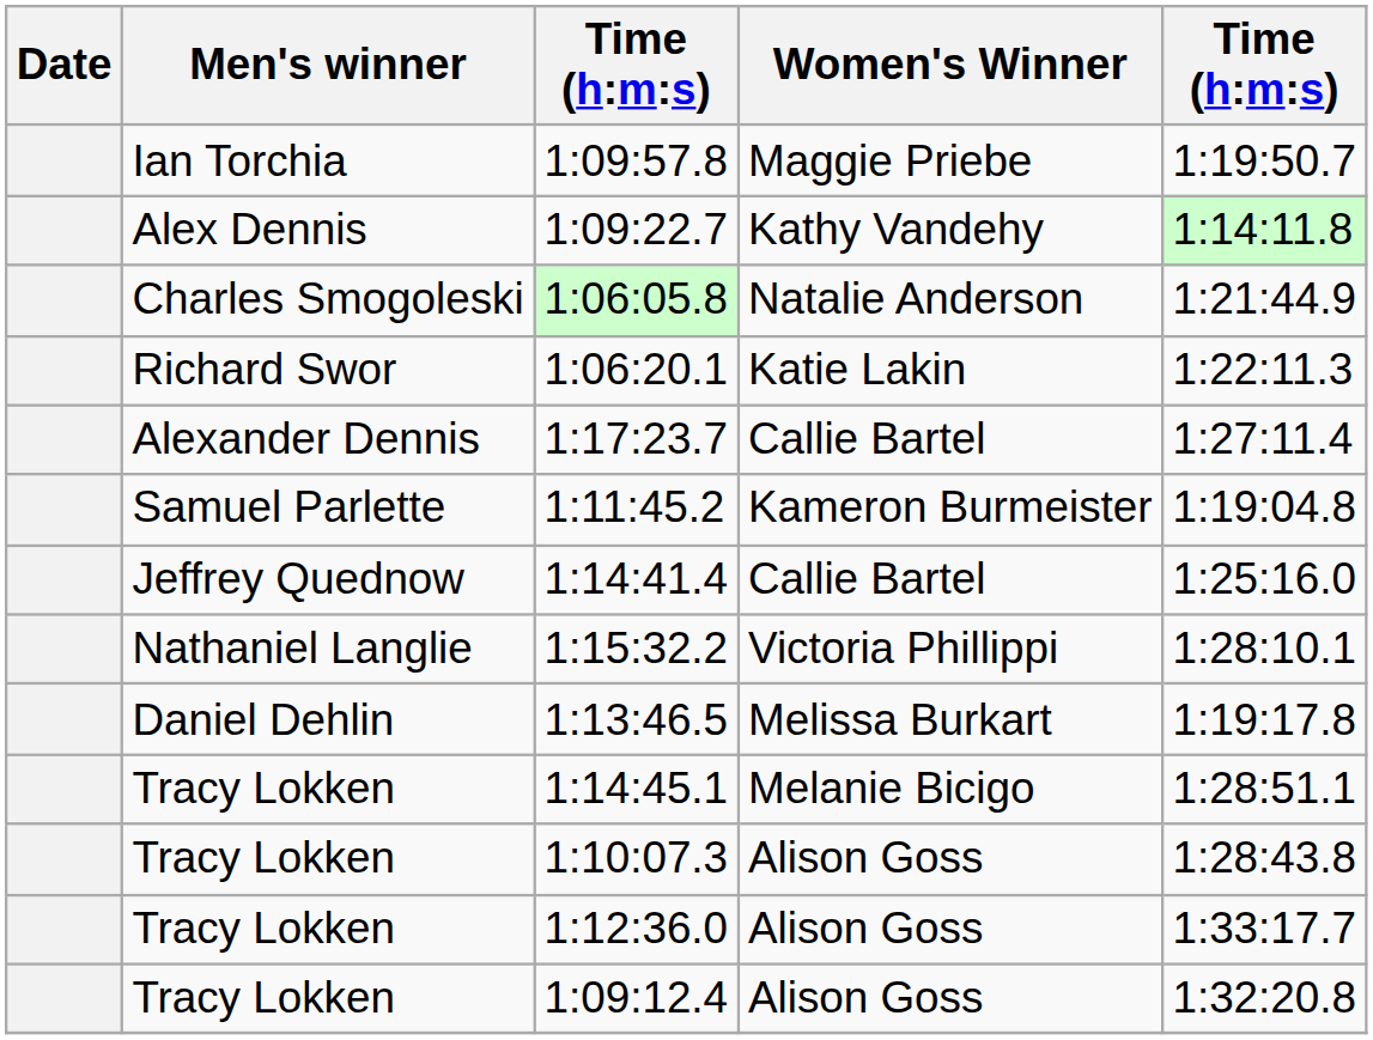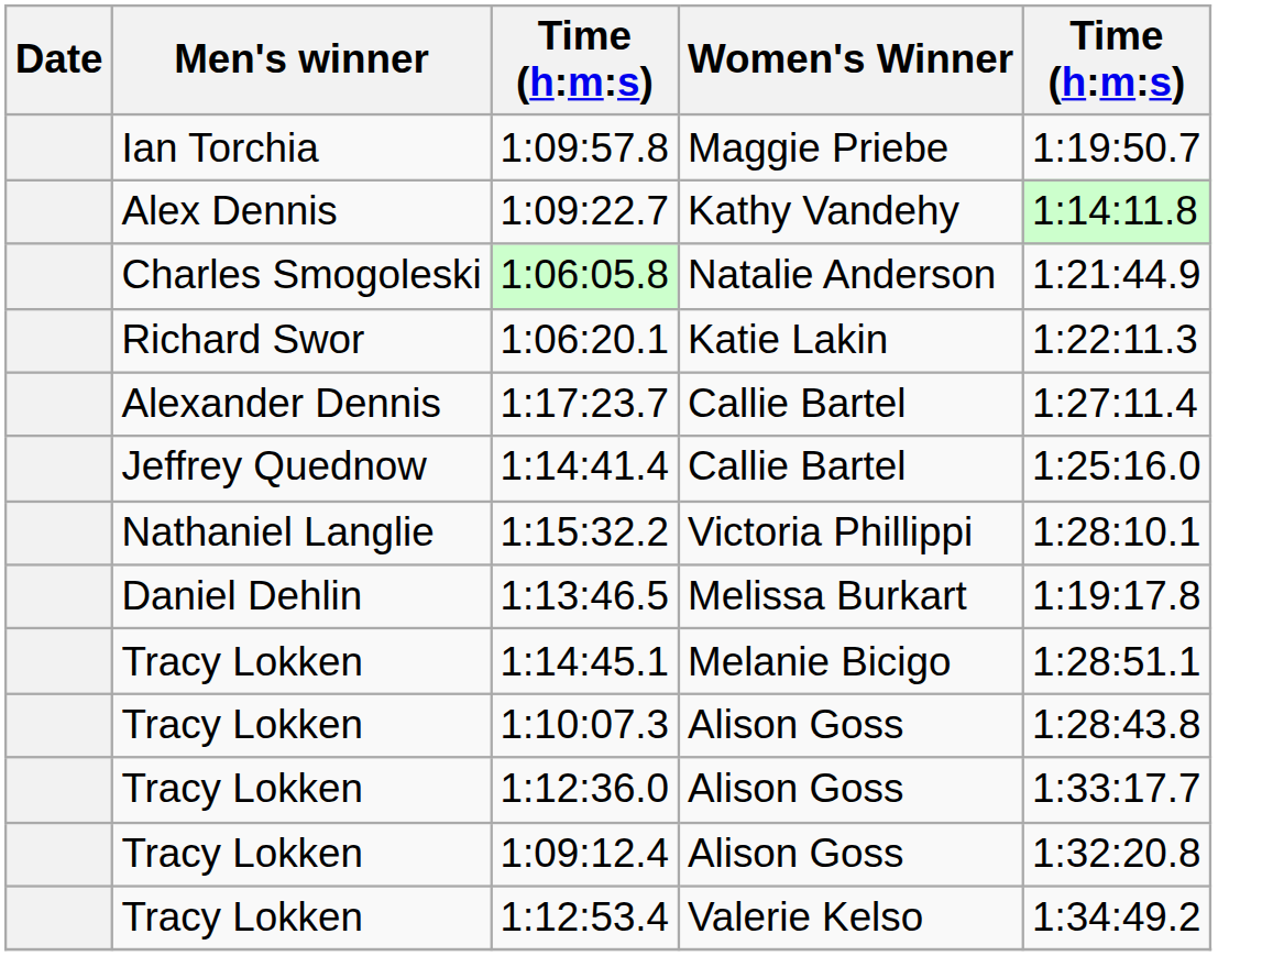- row: Samuel Parlette | 1:11:45.2 | Kameron Burmeister | 1:19:04.8
+ row: Tracy Lokken | 1:12:53.4 | Valerie Kelso | 1:34:49.2
